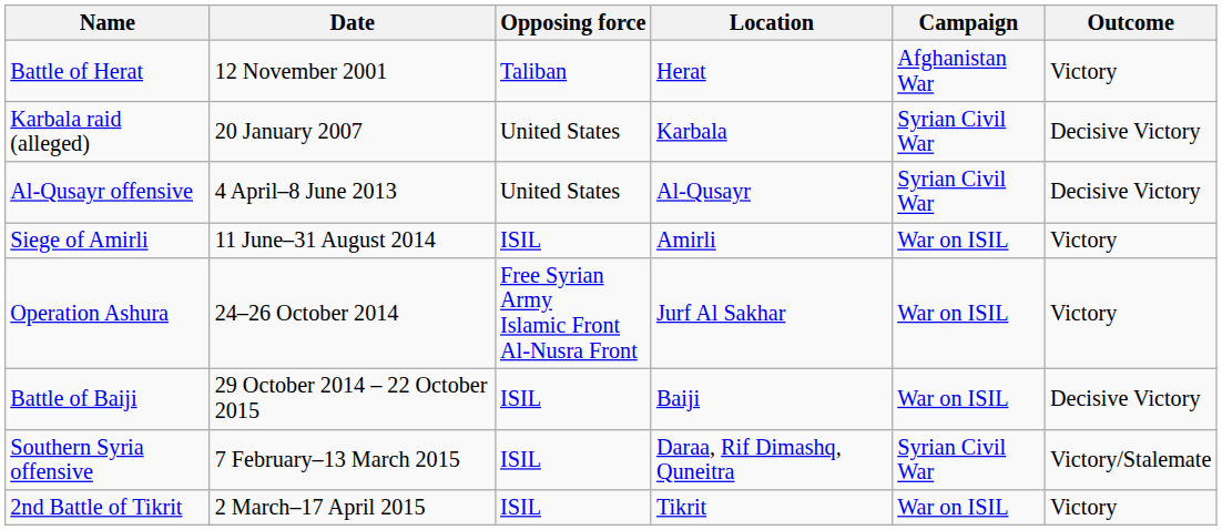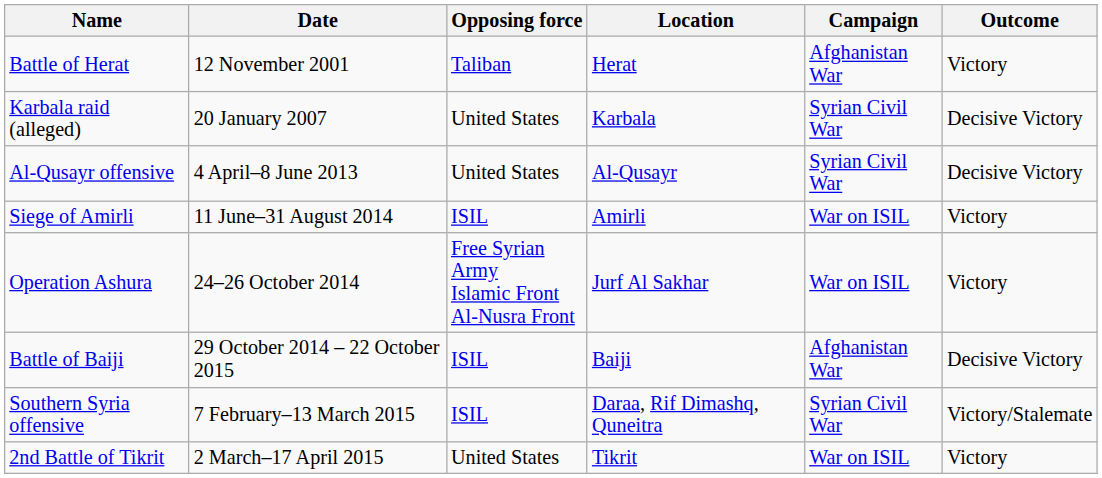Battle of Baiji | Campaign: War on ISIL -> Afghanistan War
2nd Battle of Tikrit | Opposing force: ISIL -> United States
